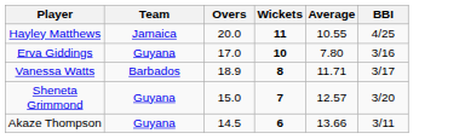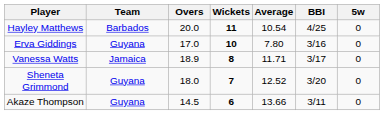+ column: 5w | 0 | 0 | 0 | 0 | 0
Hayley Matthews | Team: Jamaica -> Barbados
Hayley Matthews | Average: 10.55 -> 10.54
Vanessa Watts | Team: Barbados -> Jamaica
Sheneta Grimmond | Overs: 15.0 -> 18.0
Sheneta Grimmond | Average: 12.57 -> 12.52
